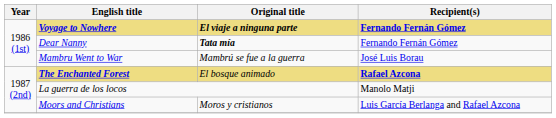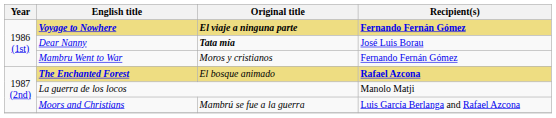Dear Nanny | Recipient(s): Fernando Fernán Gómez -> José Luis Borau
Mambru Went to War | Original title: Mambrú se fue a la guerra -> Moros y cristianos
Mambru Went to War | Recipient(s): José Luis Borau -> Fernando Fernán Gómez
Moors and Christians | Original title: Moros y cristianos -> Mambrú se fue a la guerra
